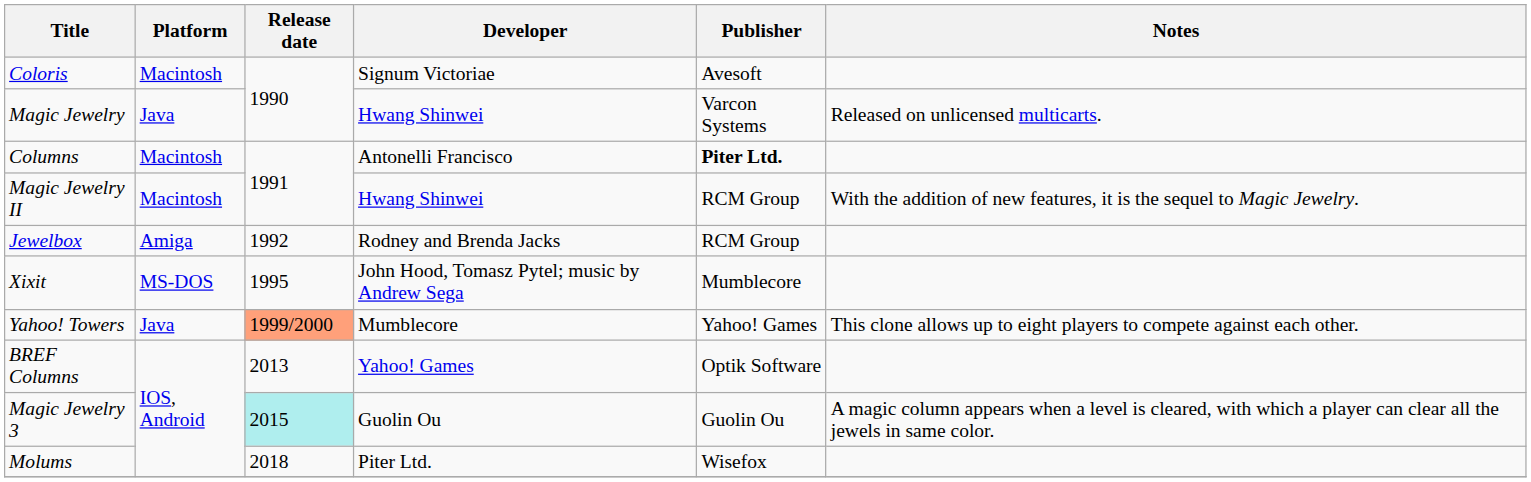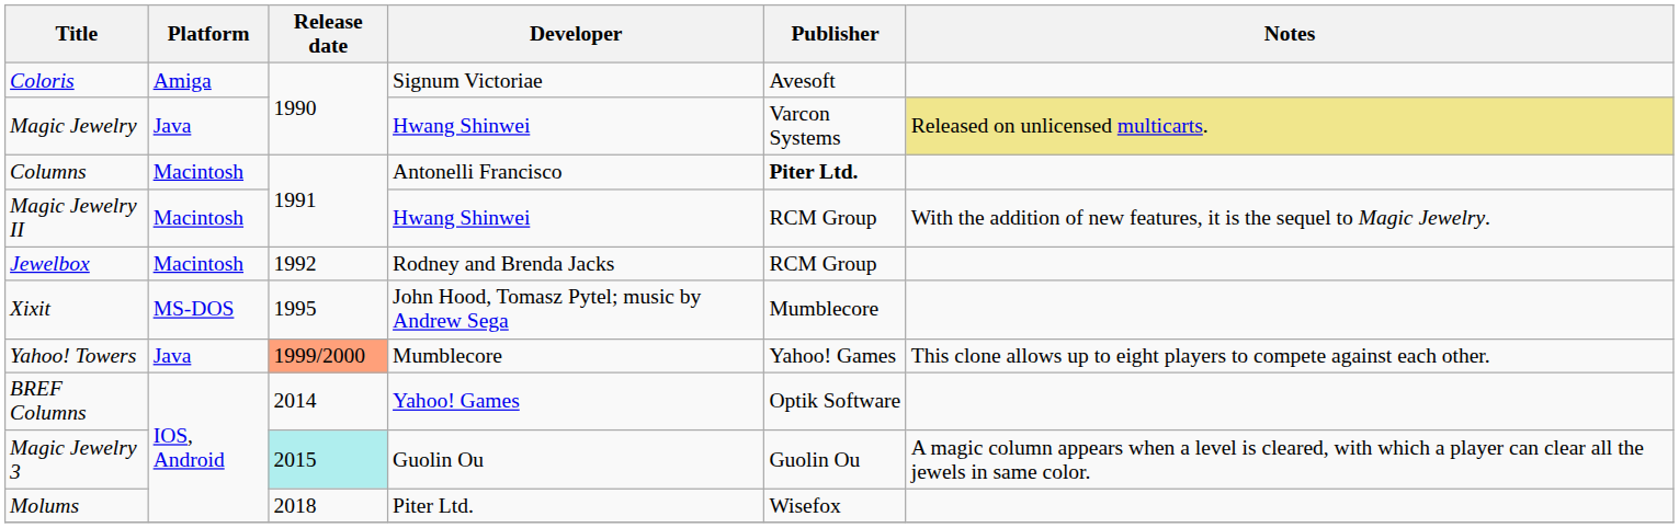Coloris | Platform: Macintosh -> Amiga
Magic Jewelry | Notes: no background -> khaki background
Jewelbox | Platform: Amiga -> Macintosh
BREF Columns | Release date: 2013 -> 2014
